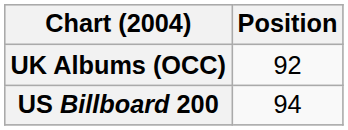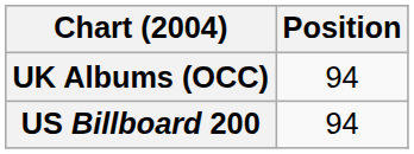UK Albums (OCC) | Position: 92 -> 94
